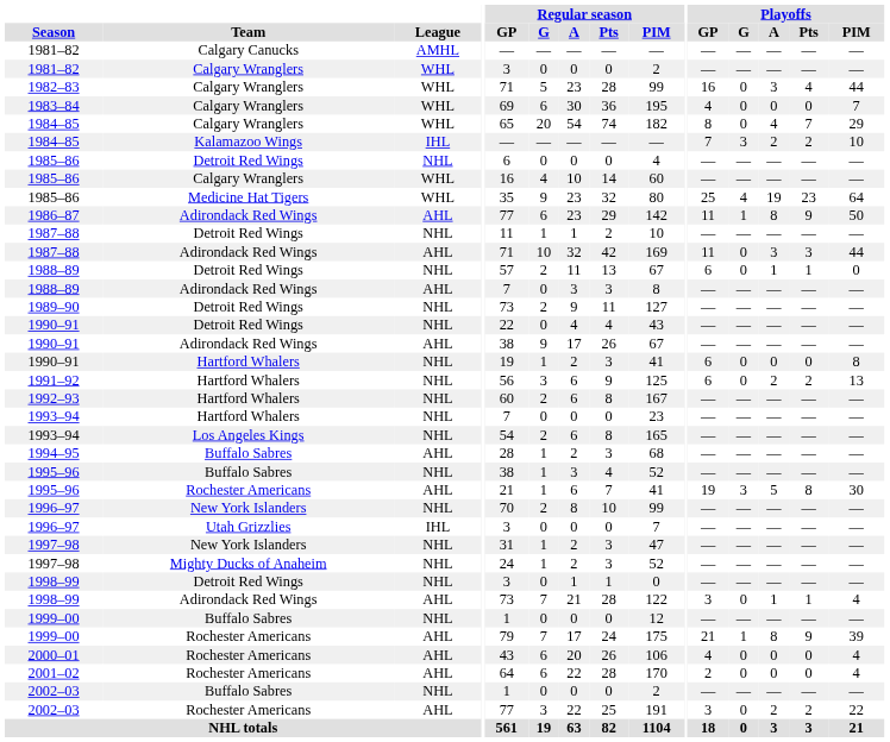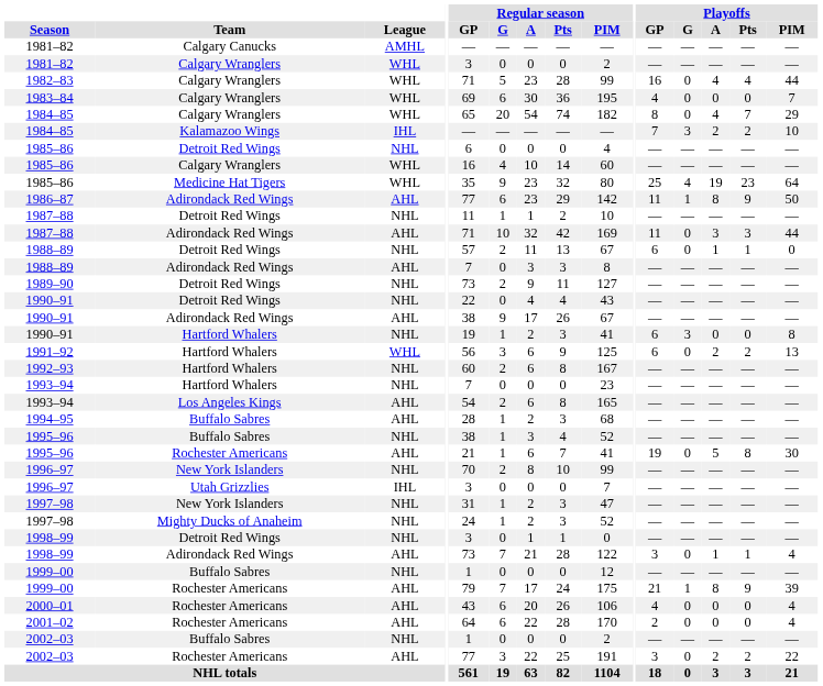1982–83 | Playoffs / A: 3 -> 4
1990–91 / Hartford Whalers | Playoffs / G: 0 -> 3
1991–92 | League: NHL -> WHL
1993–94 / Los Angeles Kings | League: NHL -> AHL
1995–96 / Rochester Americans | Playoffs / G: 3 -> 0
